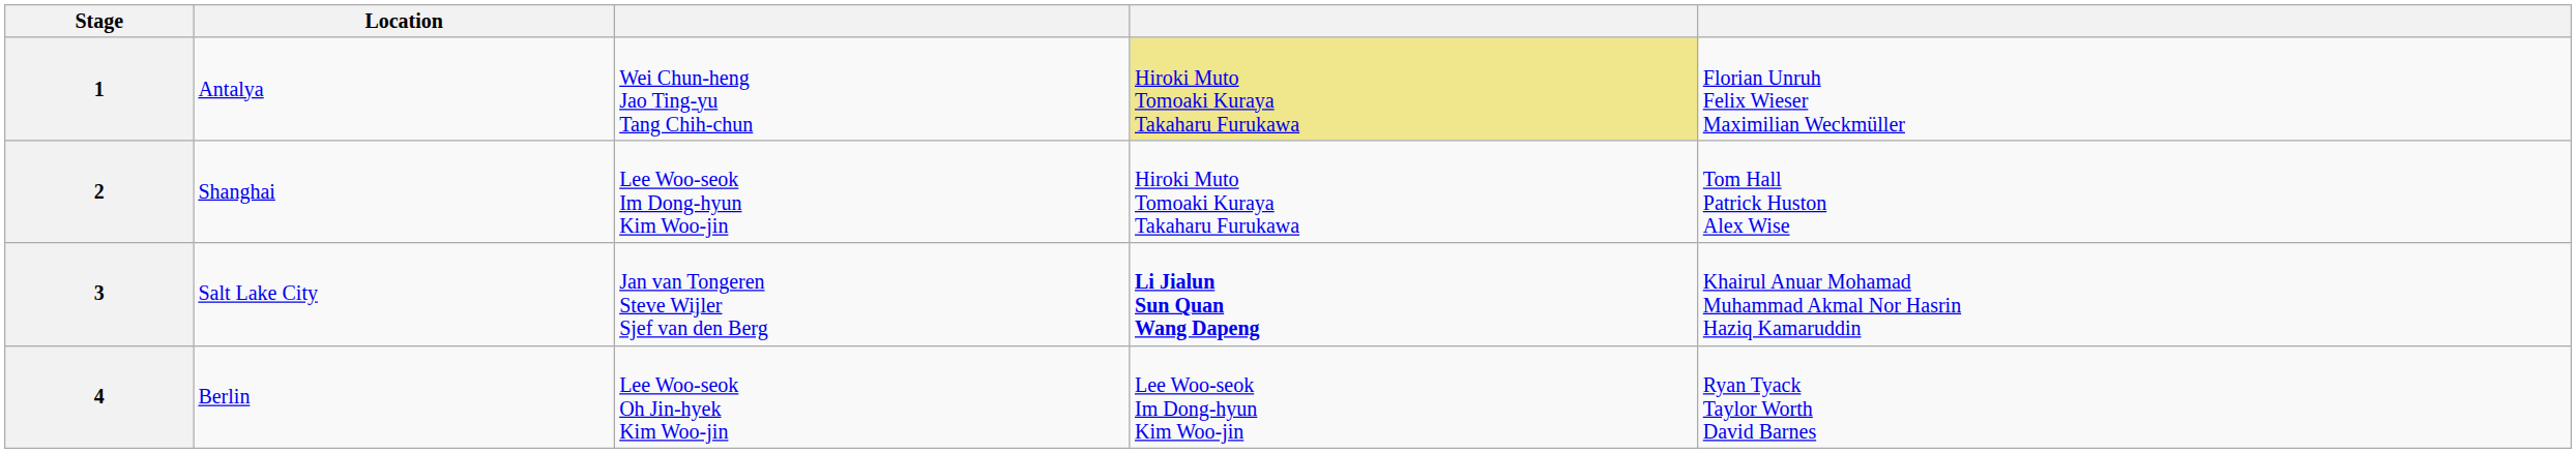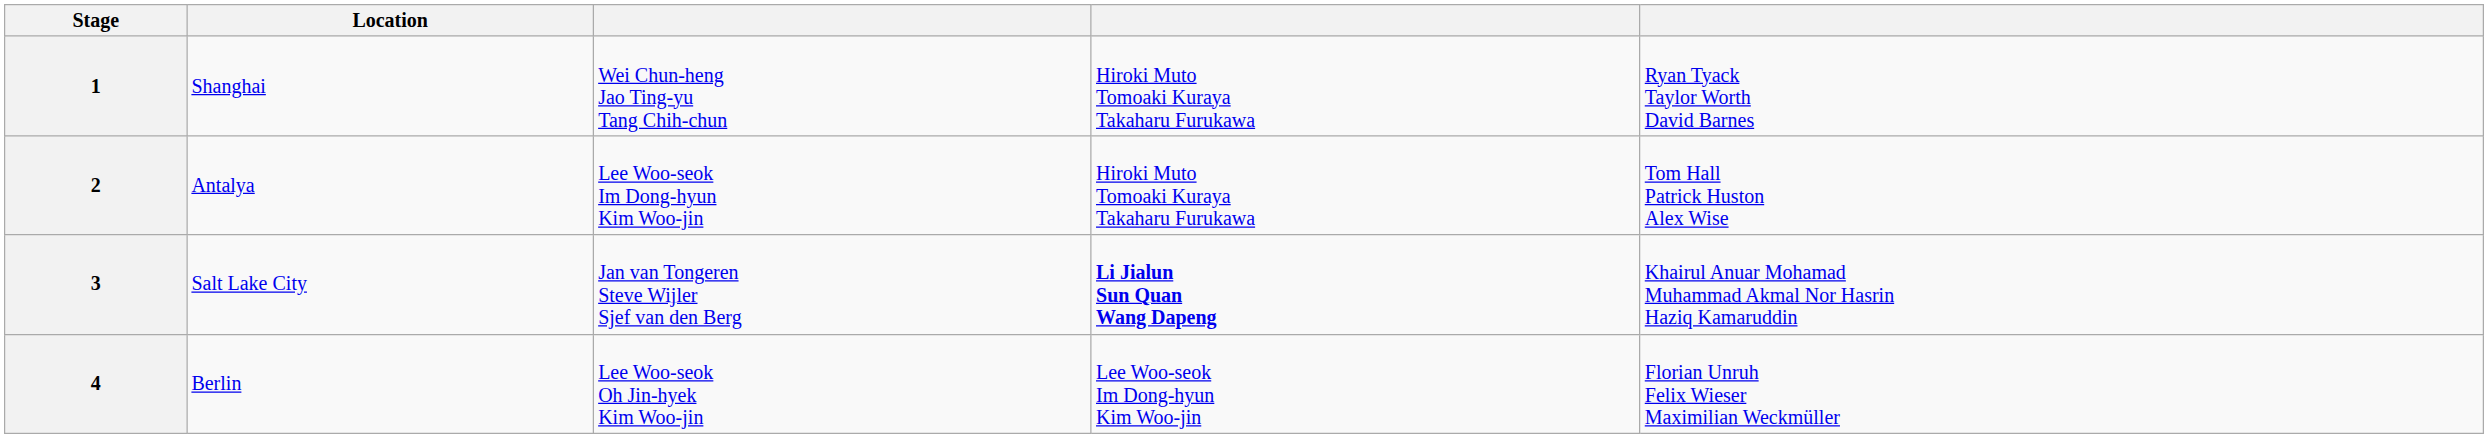1 | Location: Antalya -> Shanghai
1 | column 4: khaki background -> no background
1 | column 5: Florian Unruh Felix Wieser Maximilian Weckmüller -> Ryan Tyack Taylor Worth David Barnes
2 | Location: Shanghai -> Antalya
4 | column 5: Ryan Tyack Taylor Worth David Barnes -> Florian Unruh Felix Wieser Maximilian Weckmüller
